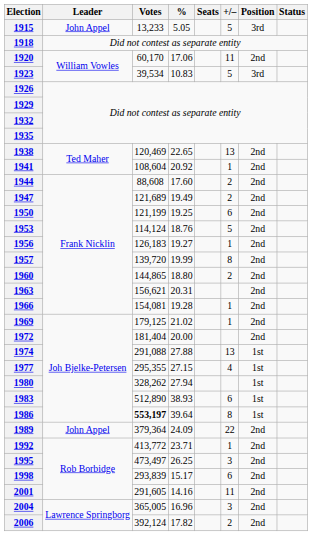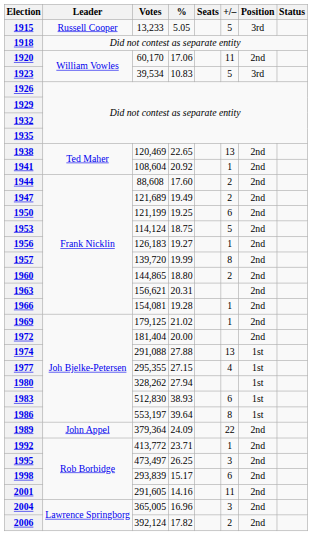1915 | Leader: John Appel -> Russell Cooper
1953 | %: 18.76 -> 18.75
1983 | Votes: 512,890 -> 512,830
1986 | Votes: bold -> normal
